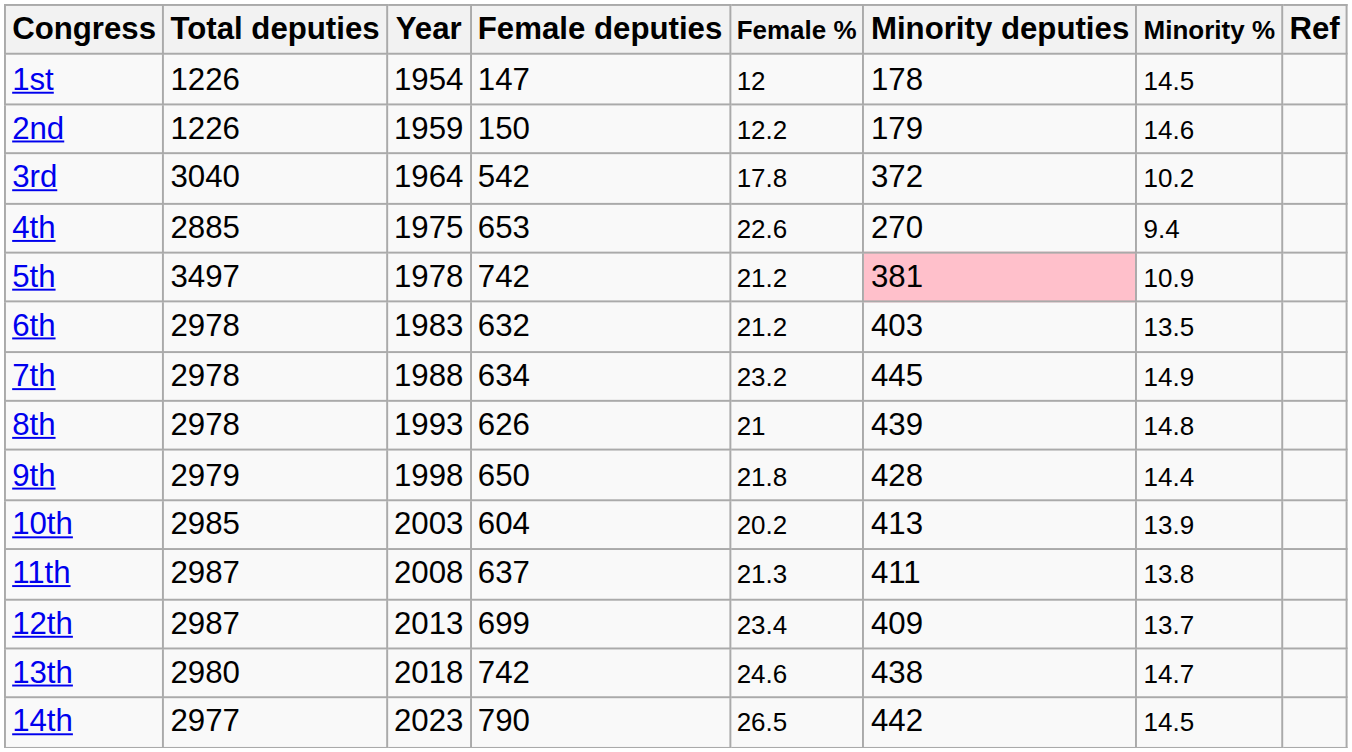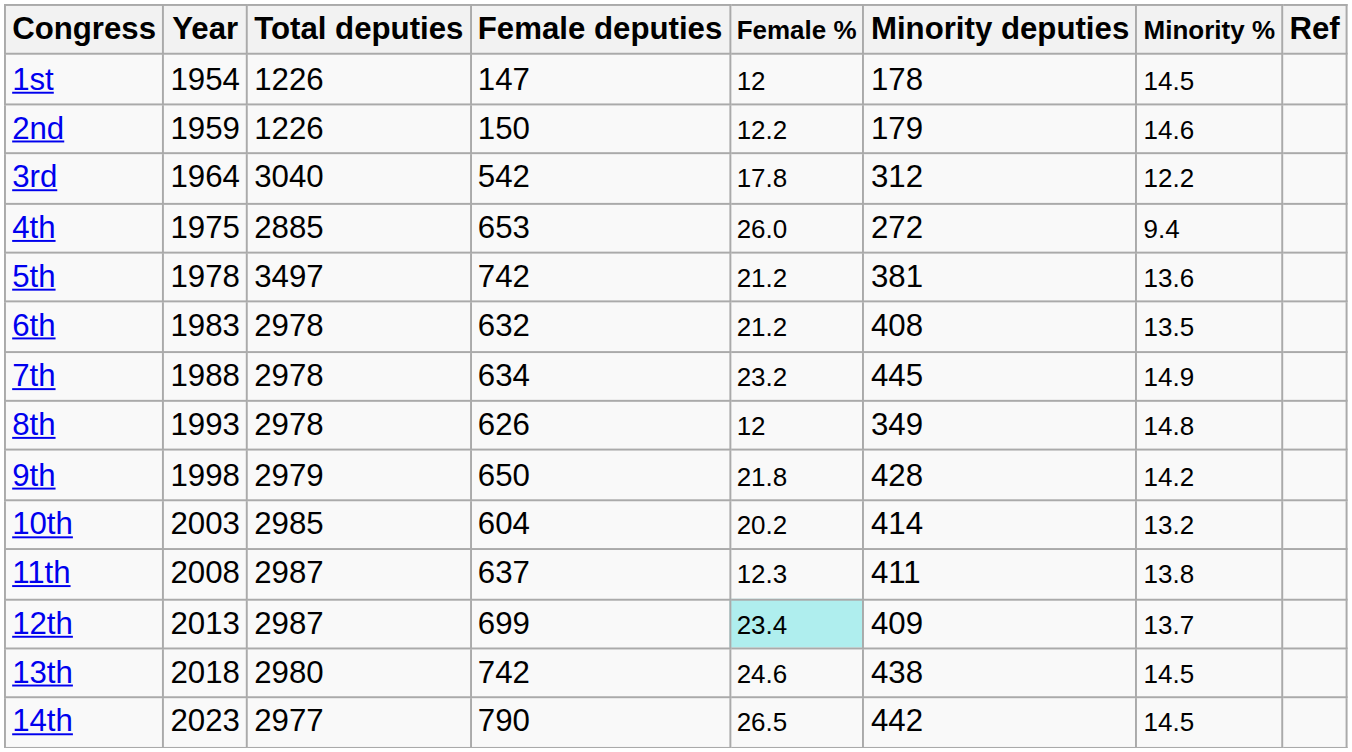columns swapped: Year <-> Total deputies
3rd | Minority deputies: 372 -> 312
3rd | Minority %: 10.2 -> 12.2
4th | Female %: 22.6 -> 26.0
4th | Minority deputies: 270 -> 272
5th | Minority deputies: pink background -> no background
5th | Minority %: 10.9 -> 13.6
6th | Minority deputies: 403 -> 408
8th | Female %: 21 -> 12
8th | Minority deputies: 439 -> 349
9th | Minority %: 14.4 -> 14.2
10th | Minority deputies: 413 -> 414
10th | Minority %: 13.9 -> 13.2
11th | Female %: 21.3 -> 12.3
12th | Female %: no background -> paleturquoise background
13th | Minority %: 14.7 -> 14.5
